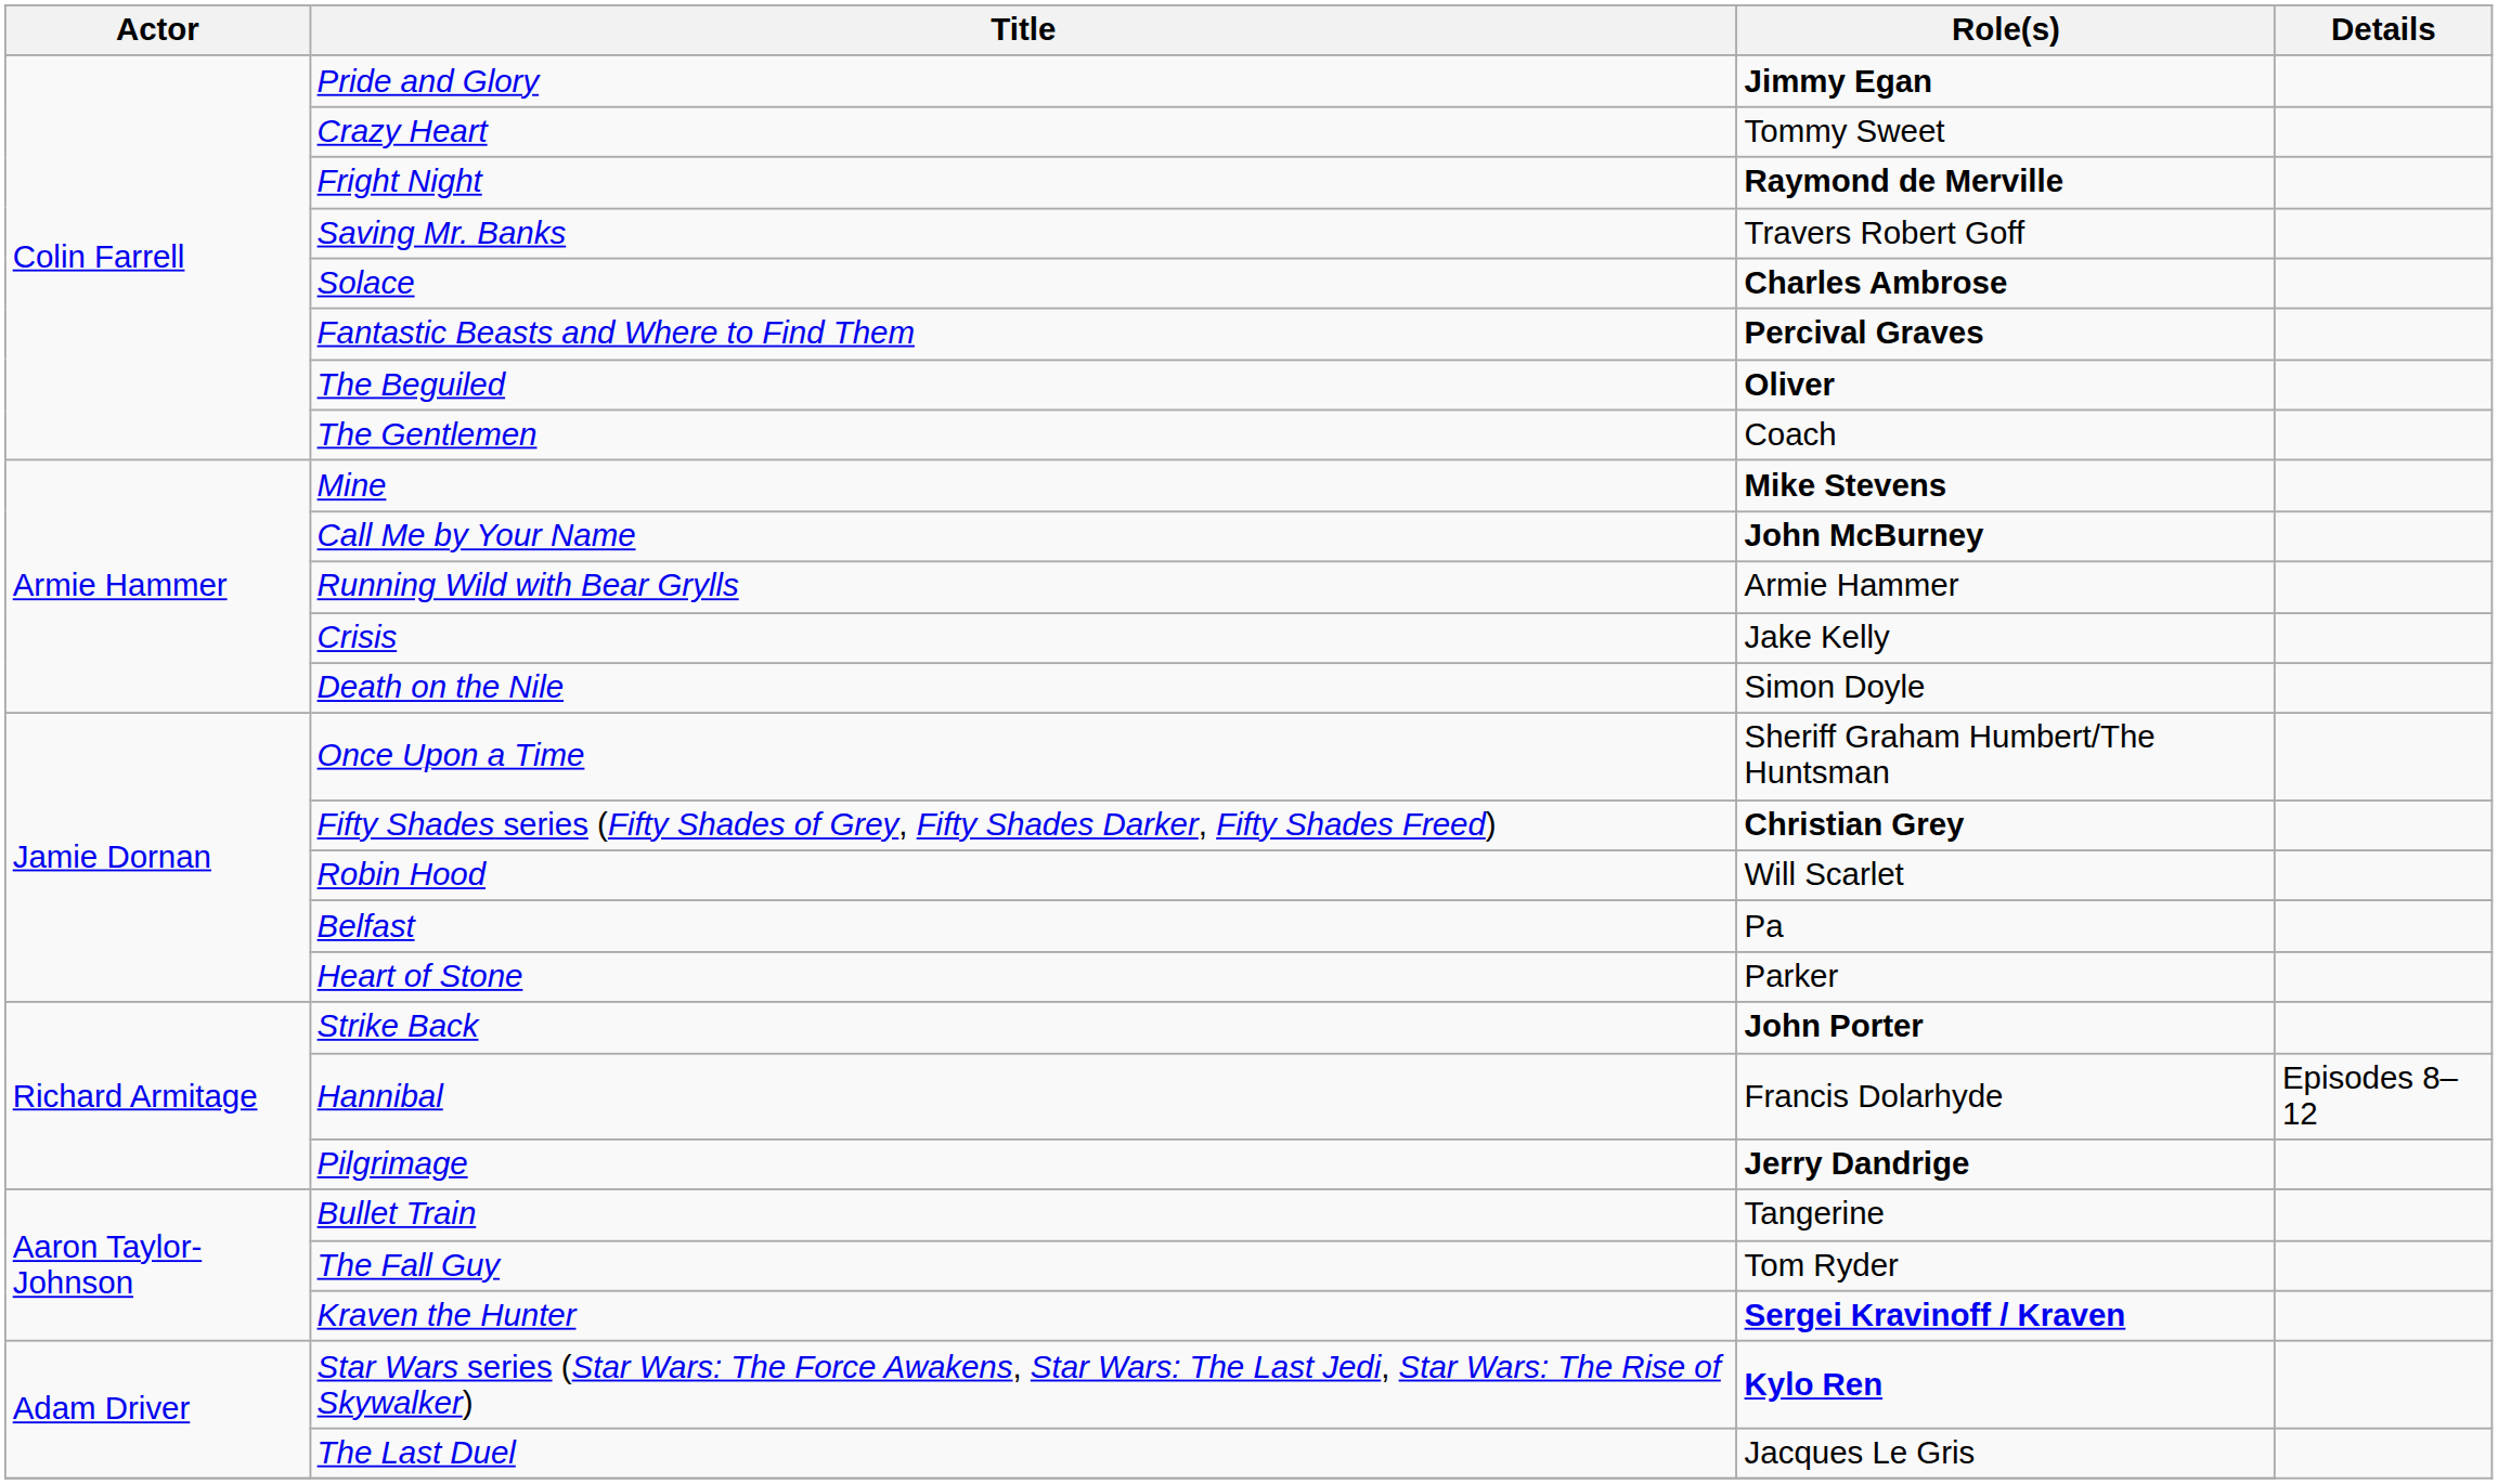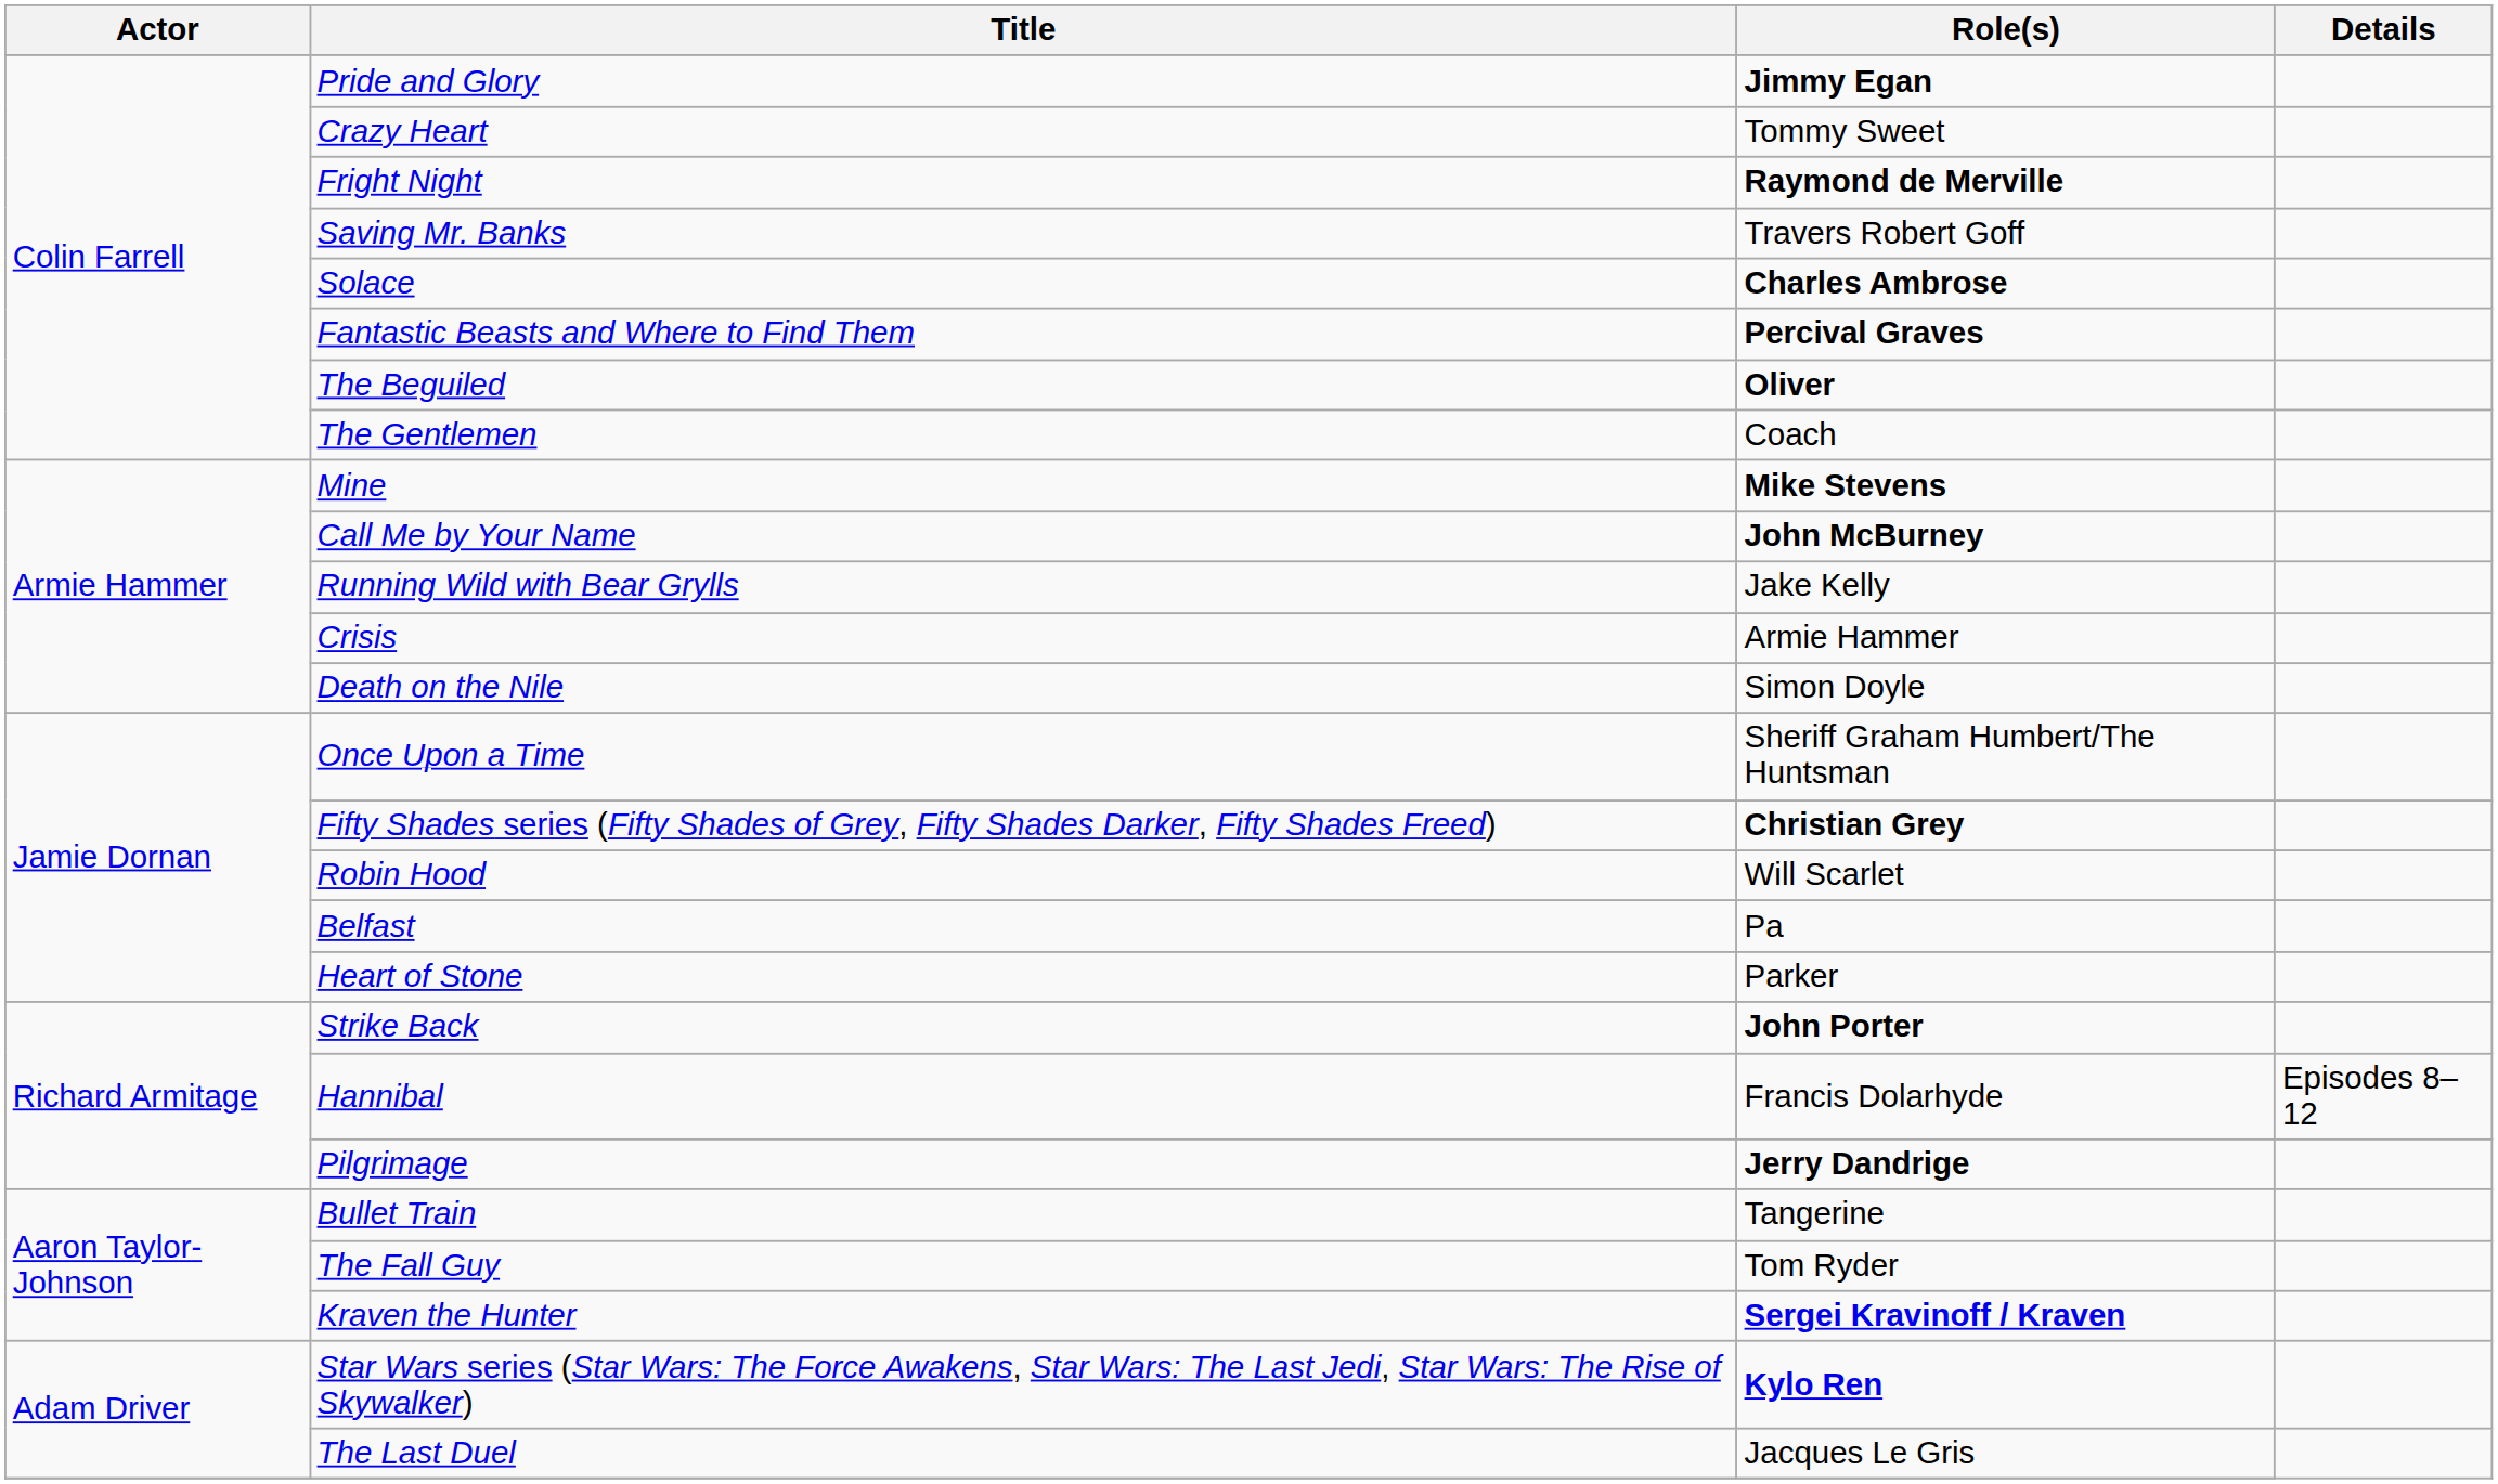Running Wild with Bear Grylls | Role(s): Armie Hammer -> Jake Kelly
Crisis | Role(s): Jake Kelly -> Armie Hammer
